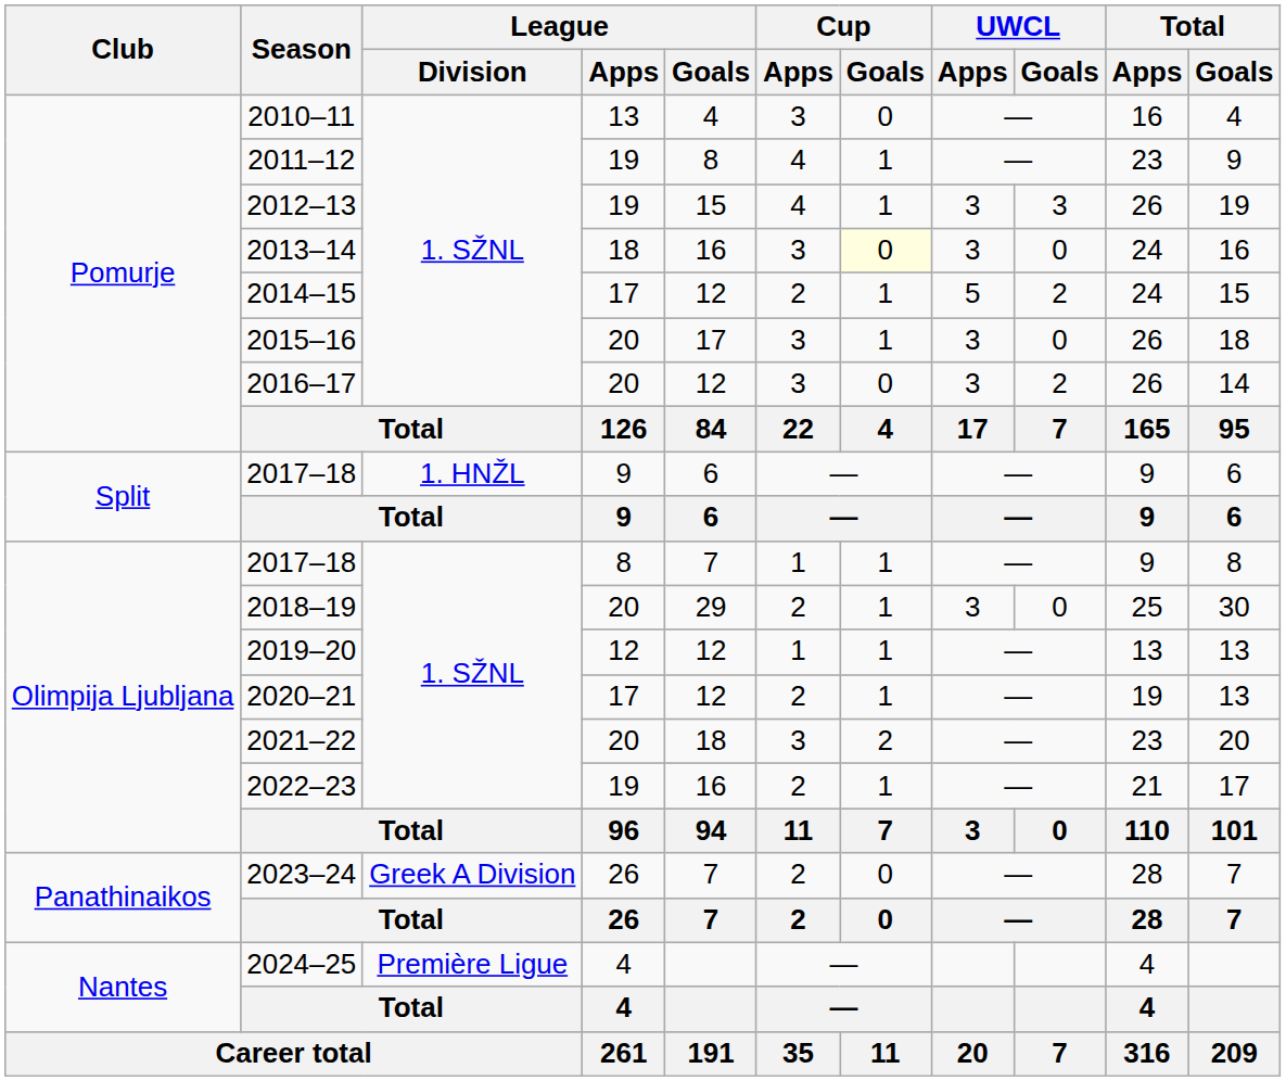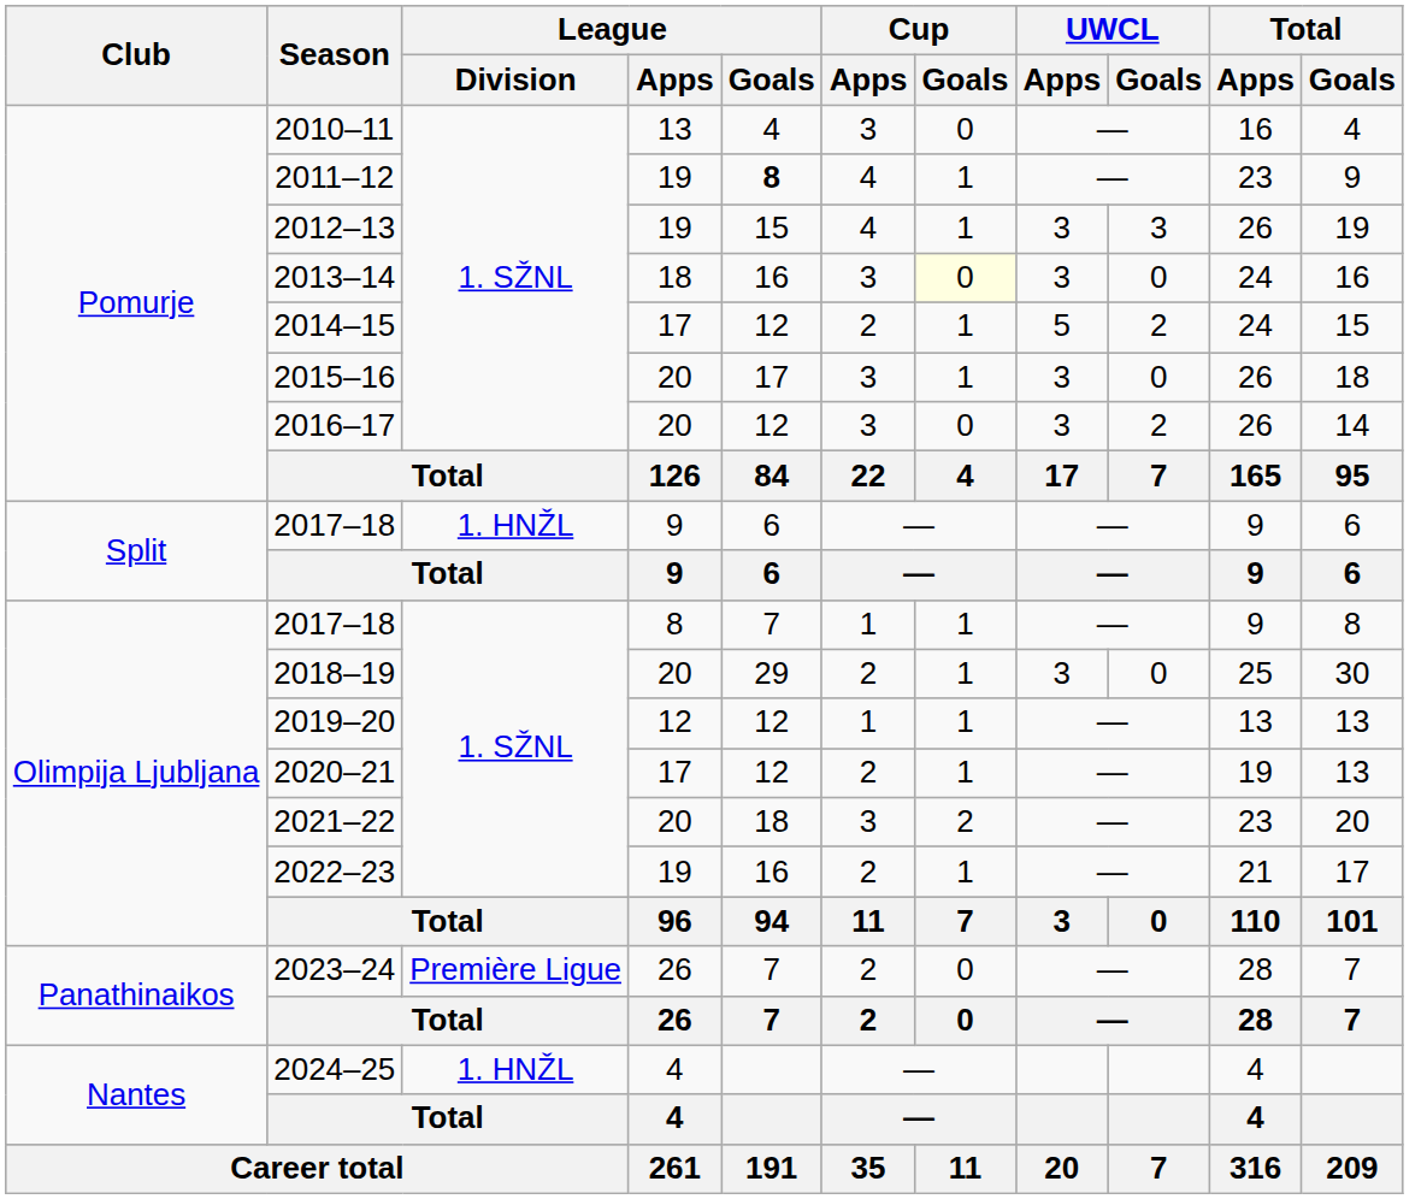2011–12 | League / Goals: normal -> bold
2023–24 | League / Division: Greek A Division -> Première Ligue
2024–25 | League / Division: Première Ligue -> 1. HNŽL
